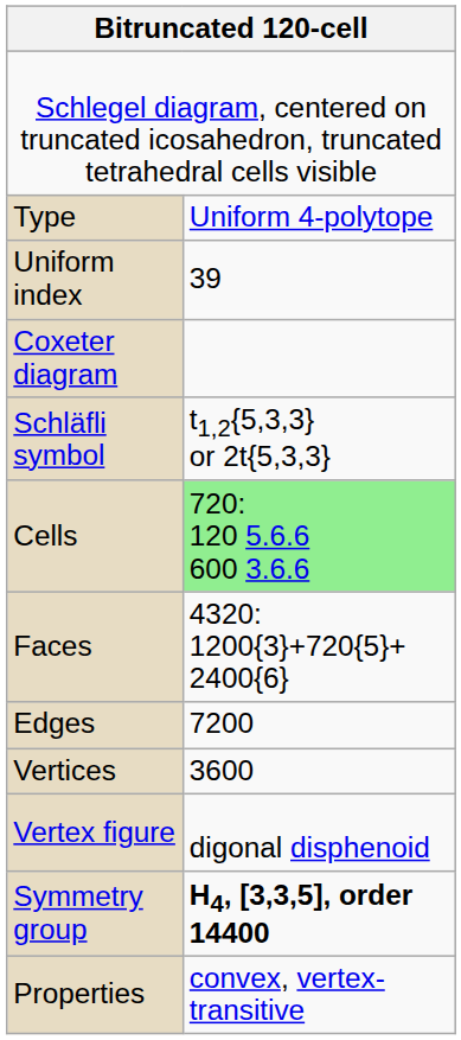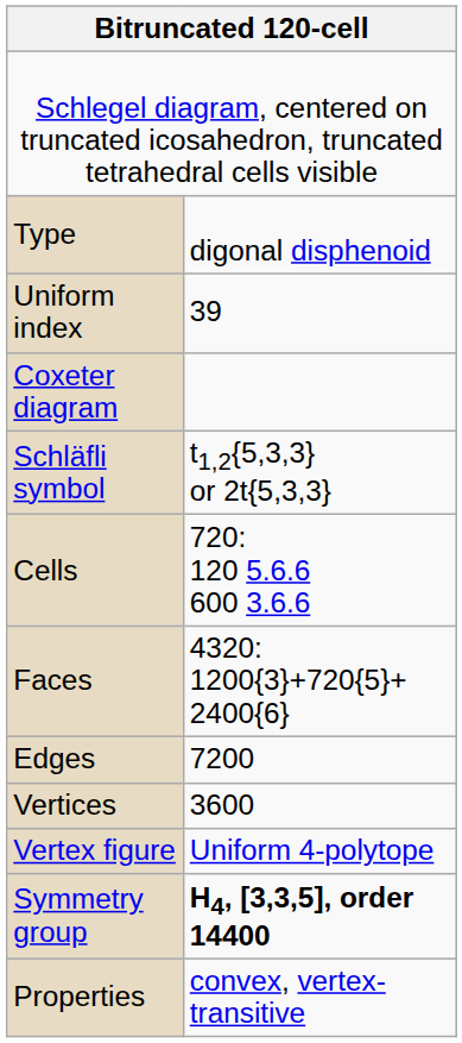Type | column 2: Uniform 4-polytope -> digonal disphenoid
Cells | column 2: lightgreen background -> no background
Vertex figure | column 2: digonal disphenoid -> Uniform 4-polytope
